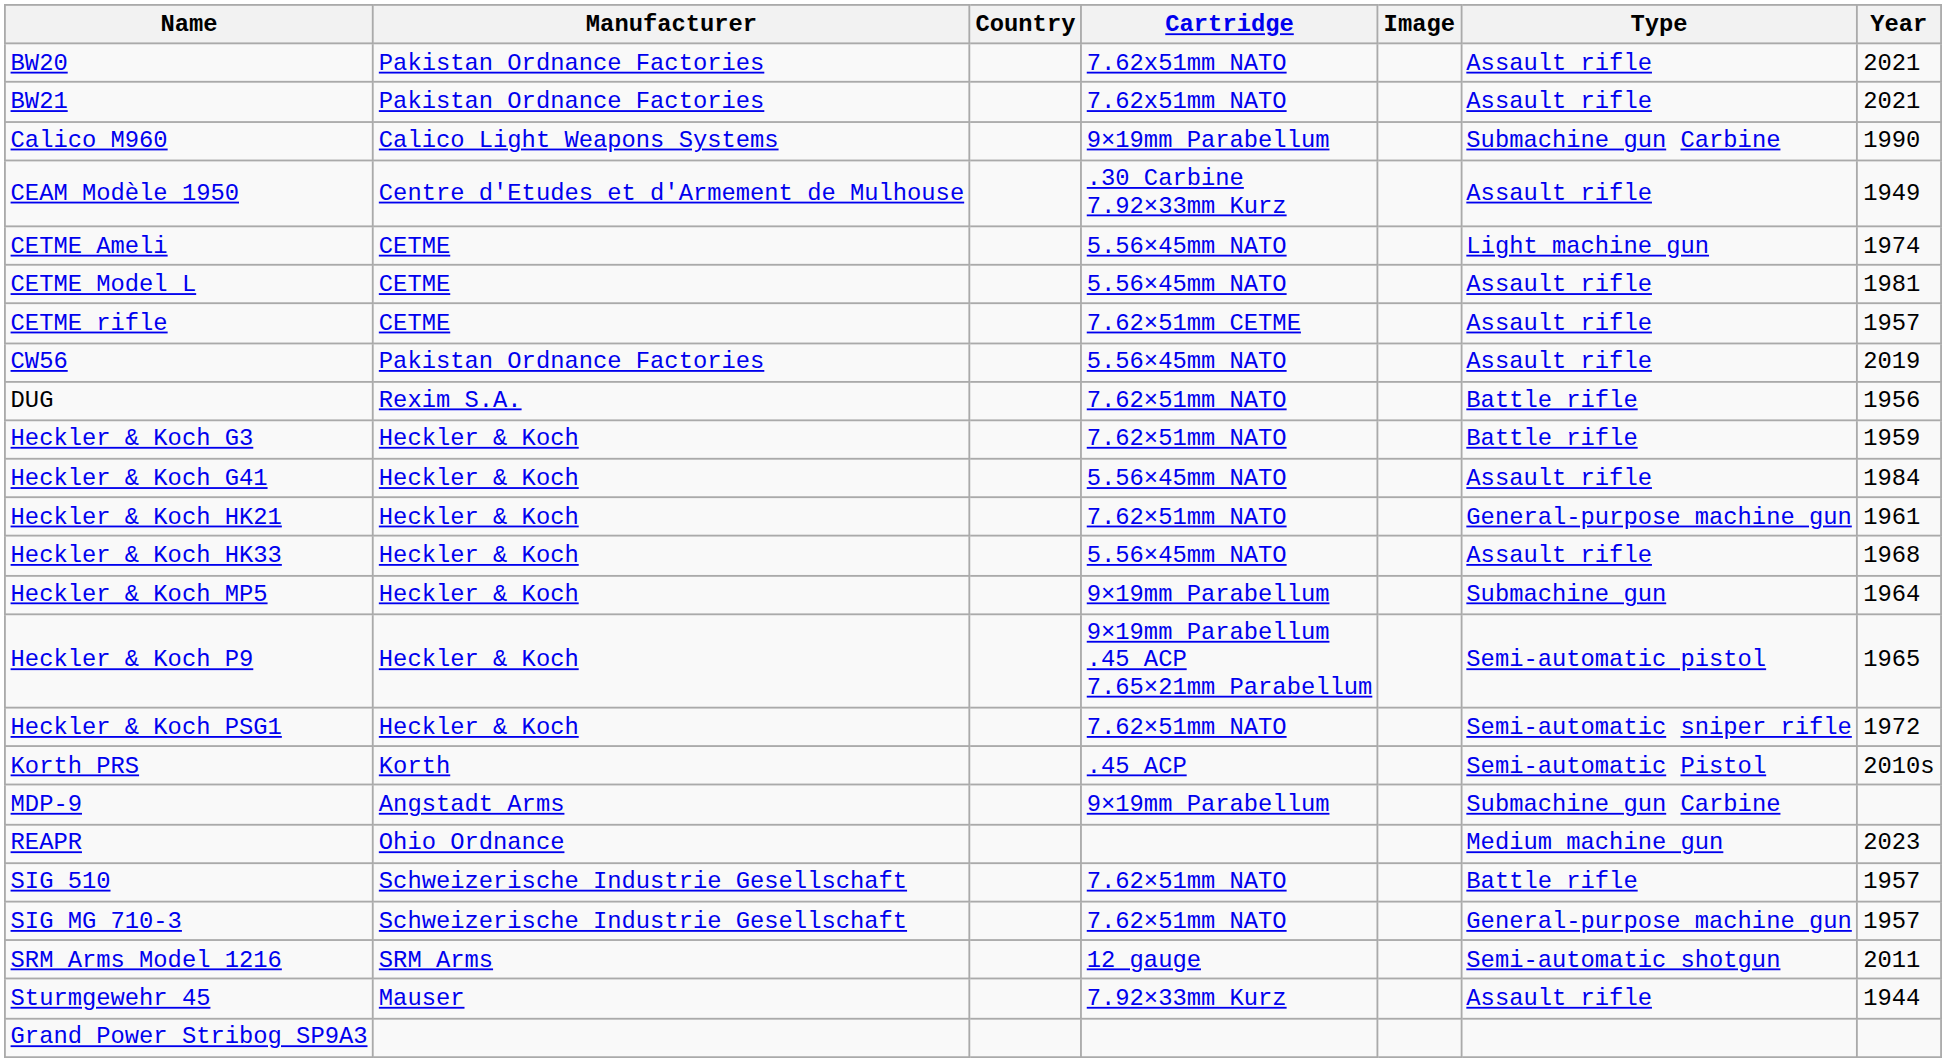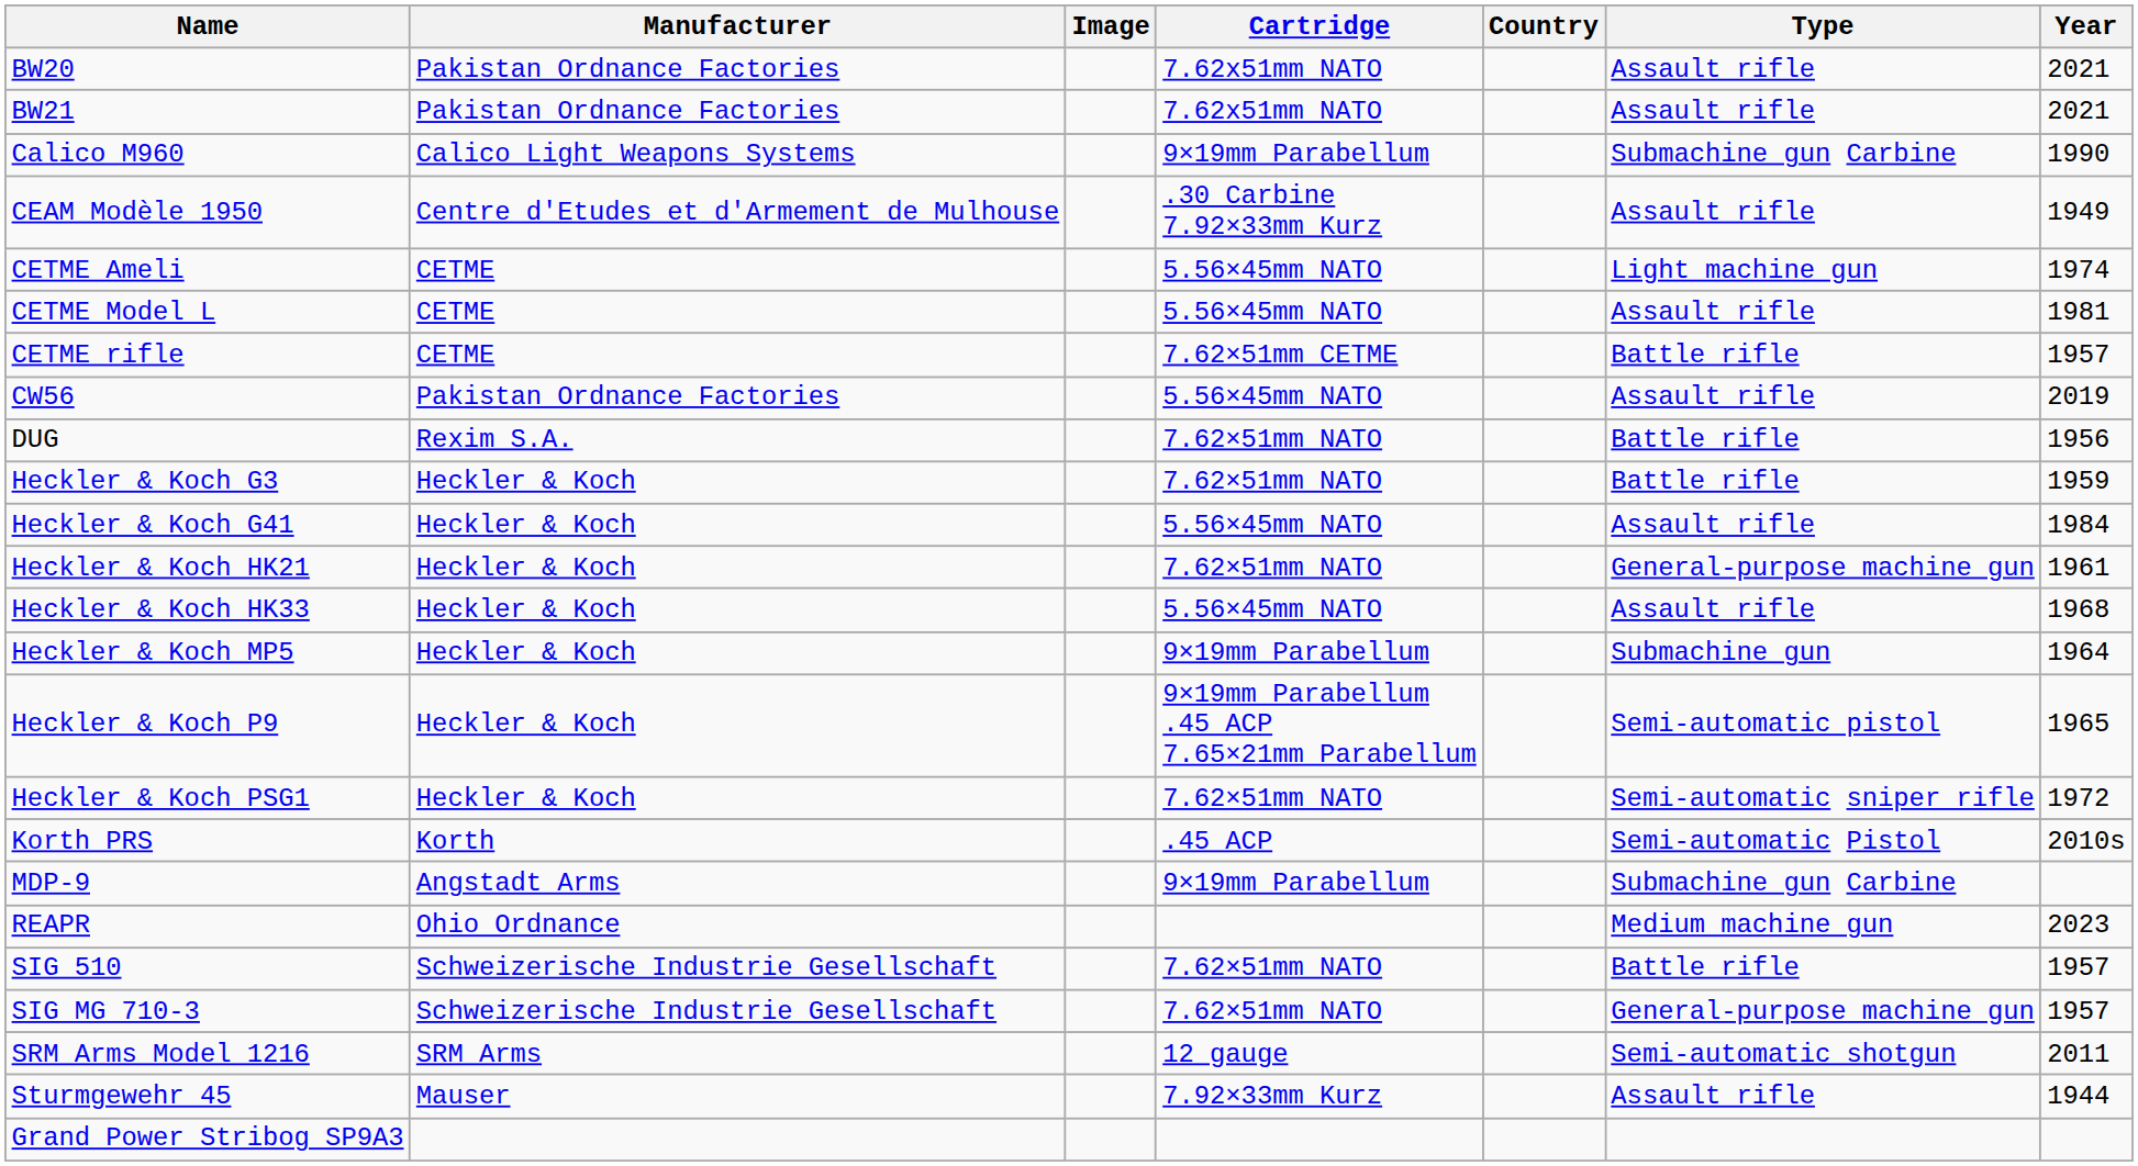columns swapped: Image <-> Country
CETME rifle | Type: Assault rifle -> Battle rifle
